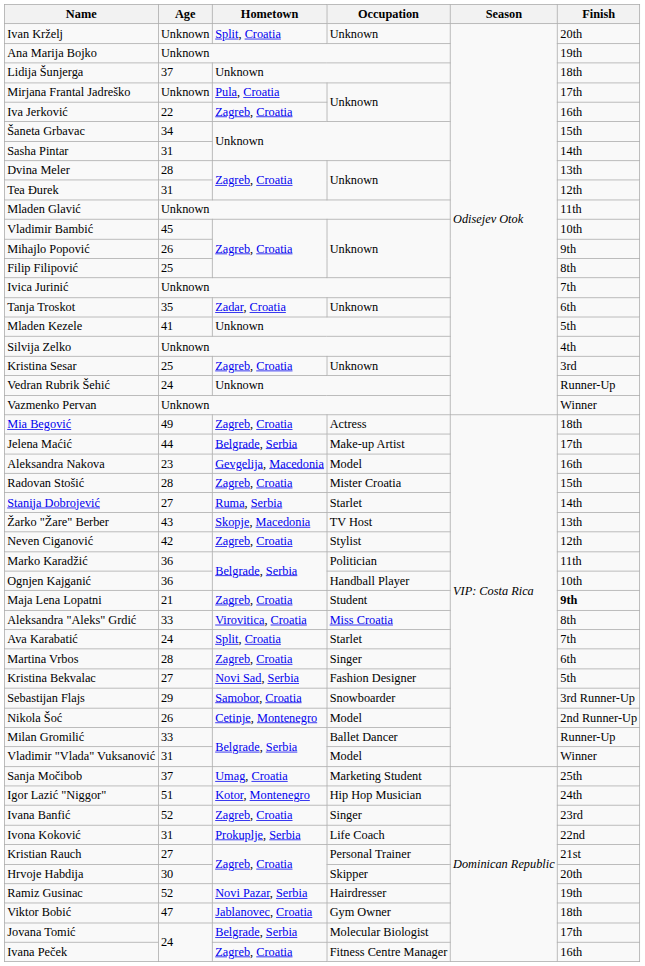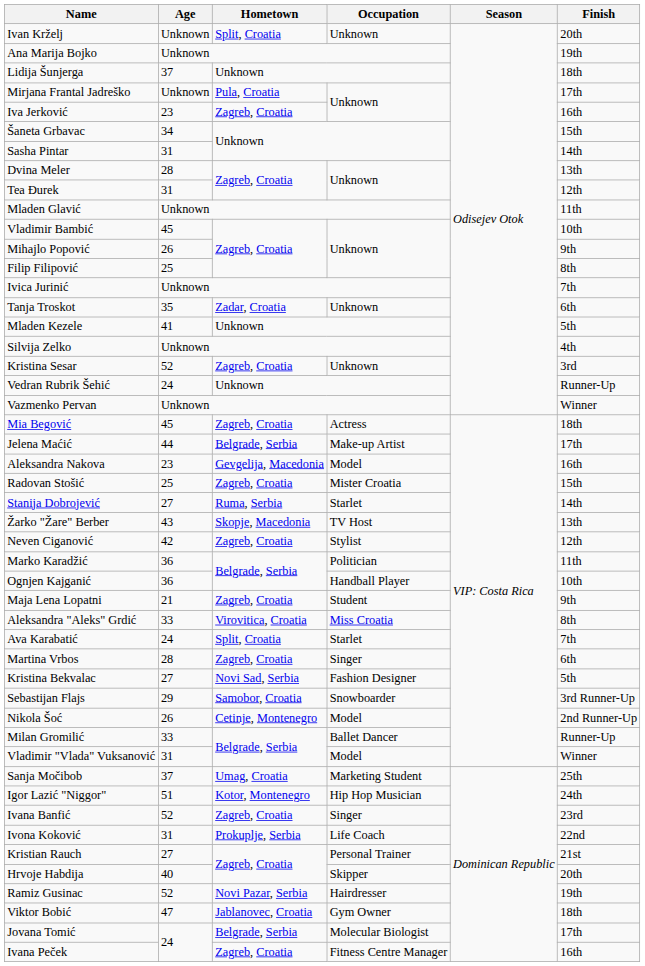Iva Jerković | Age: 22 -> 23
Kristina Sesar | Age: 25 -> 52
Mia Begović | Age: 49 -> 45
Radovan Stošić | Age: 28 -> 25
Maja Lena Lopatni | Finish: bold -> normal
Hrvoje Habdija | Age: 30 -> 40
